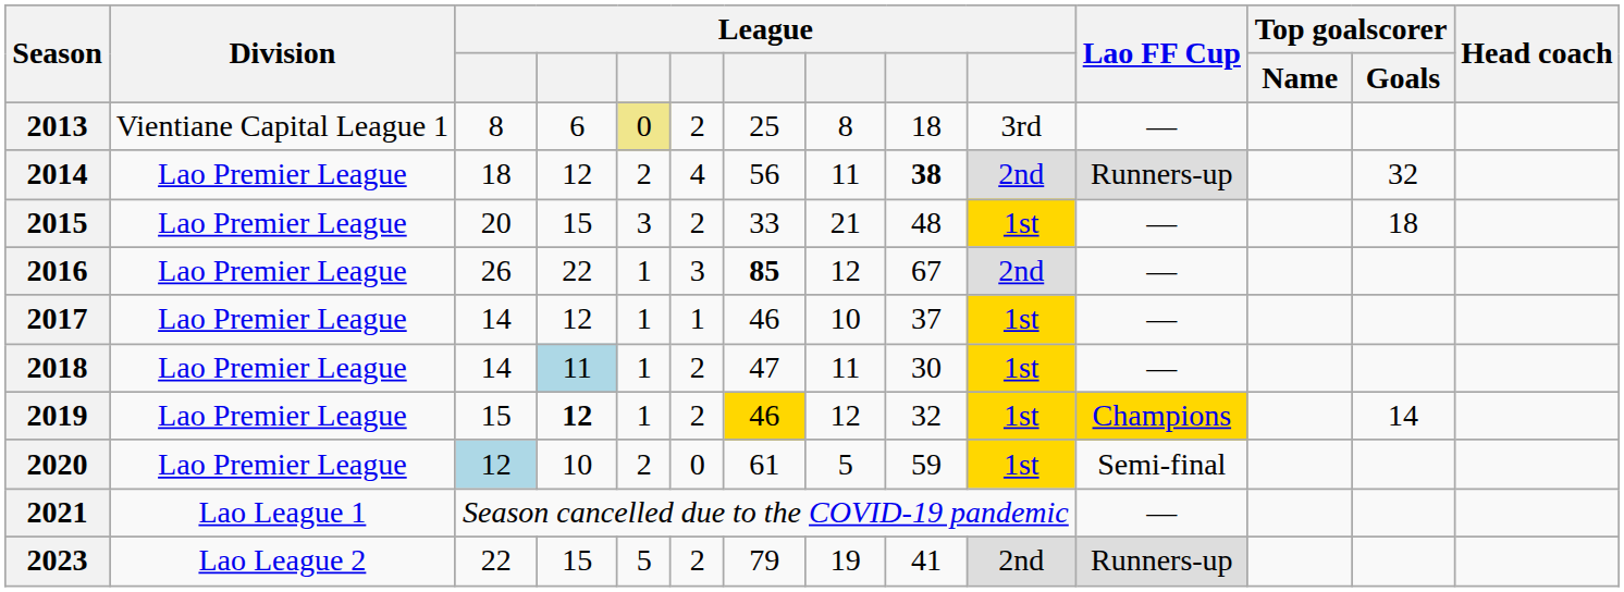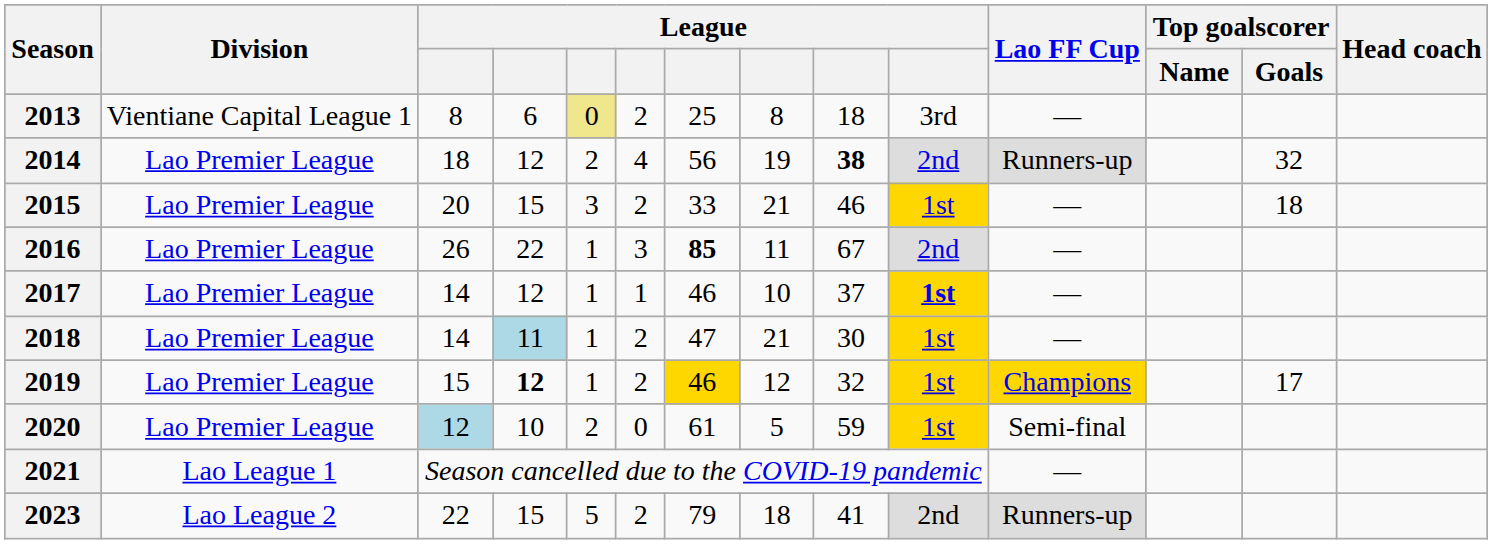2014 | column 8: 11 -> 19
2015 | column 9: 48 -> 46
2016 | column 8: 12 -> 11
2017 | column 10: normal -> bold
2018 | column 8: 11 -> 21
2019 | Top goalscorer / Goals: 14 -> 17
2023 | column 8: 19 -> 18
